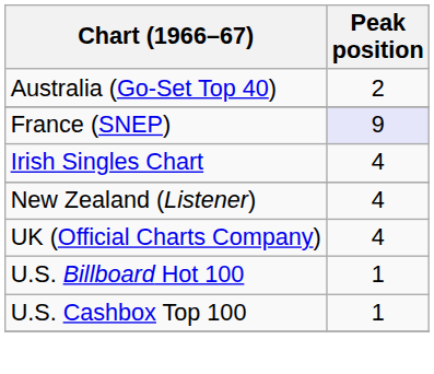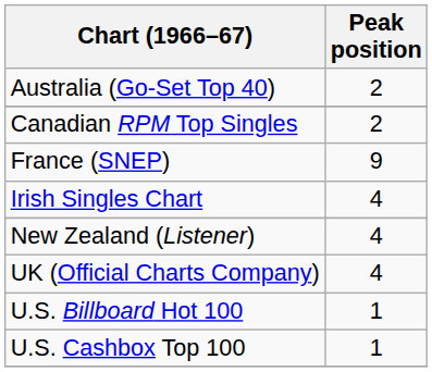+ row: Canadian RPM Top Singles | 2
France (SNEP) | Peak position: lavender background -> no background
